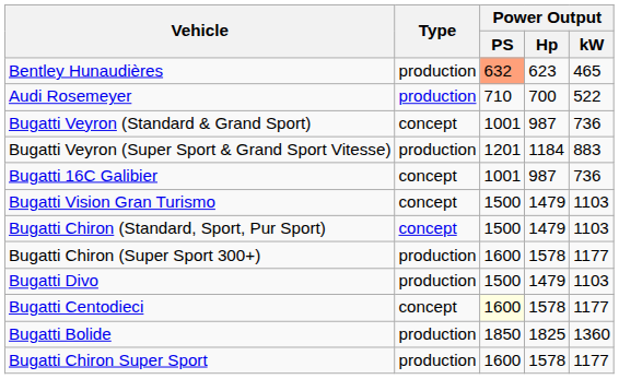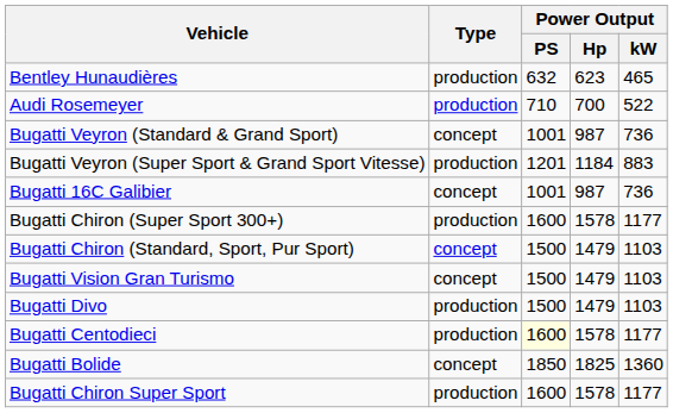Bentley Hunaudières | Power Output / PS: lightsalmon background -> no background
rows swapped: Bugatti Vision Gran Turismo <-> Bugatti Chiron (Super Sport 300+)
Bugatti Centodieci | Type: concept -> production
Bugatti Bolide | Type: production -> concept
